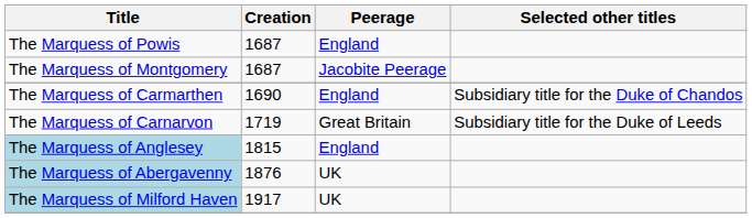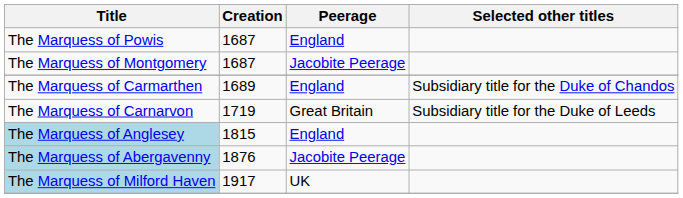The Marquess of Carmarthen | Creation: 1690 -> 1689
The Marquess of Abergavenny | Peerage: UK -> Jacobite Peerage
